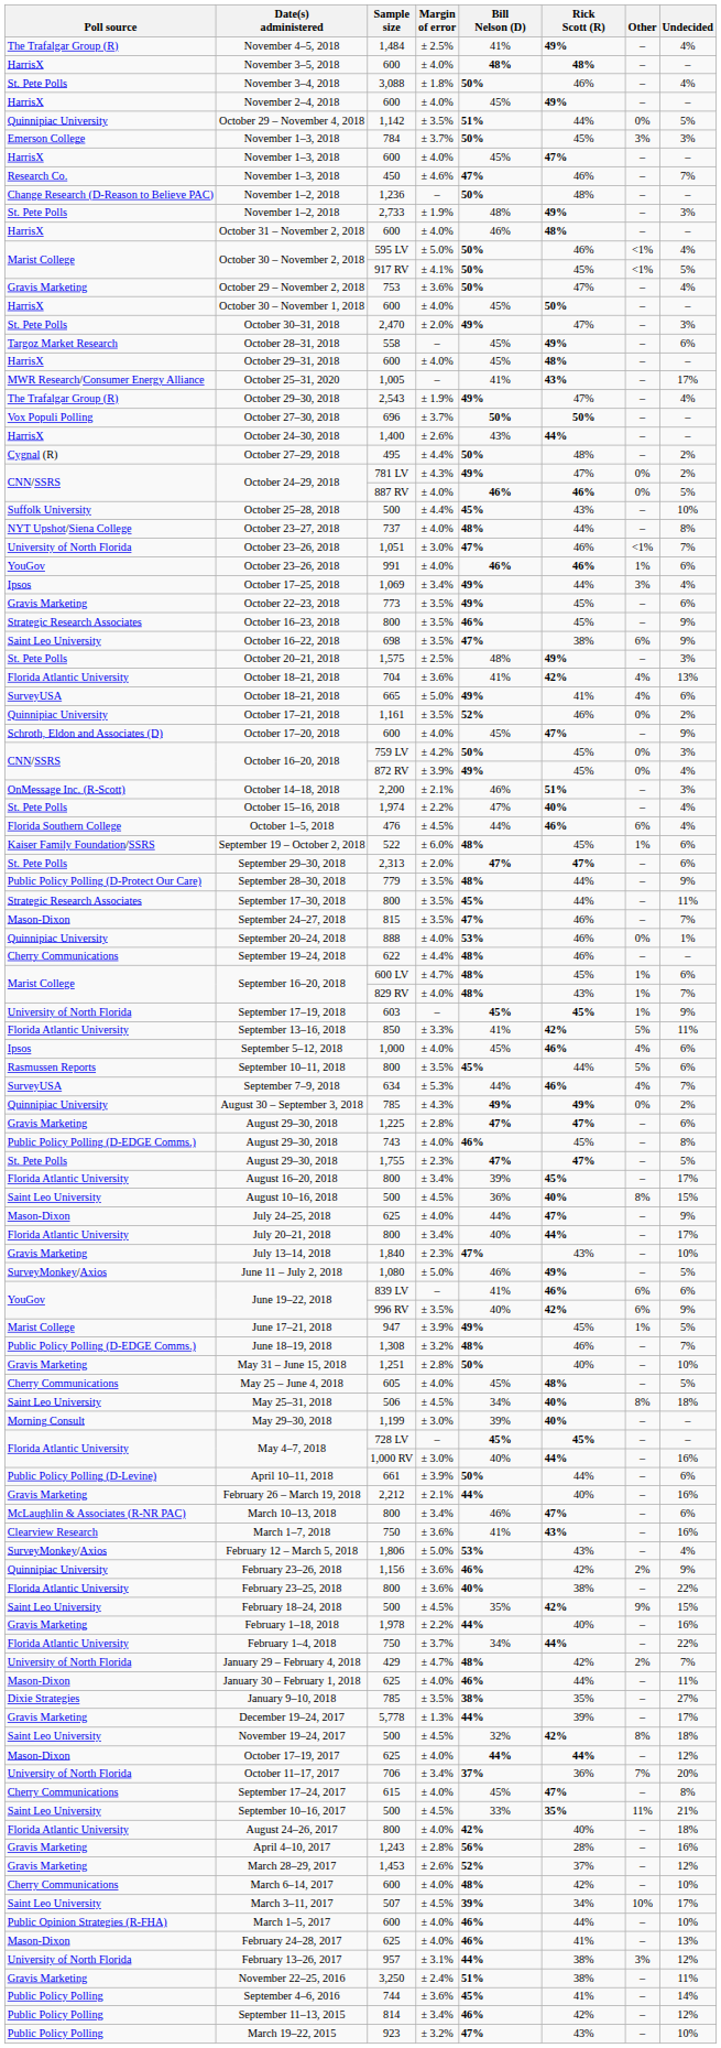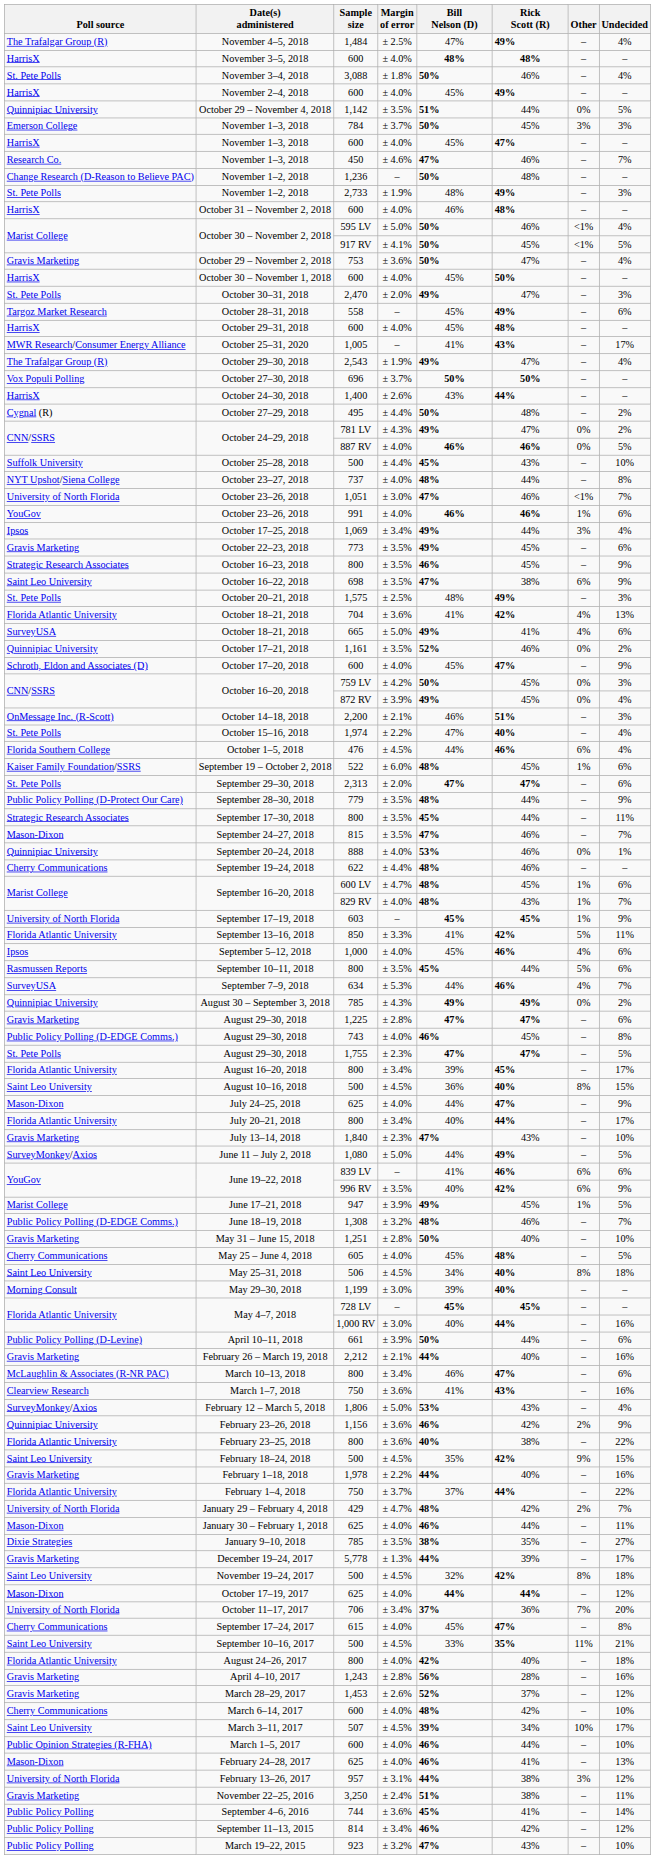November 4–5, 2018 | Bill Nelson (D): 41% -> 47%
June 11 – July 2, 2018 | Bill Nelson (D): 46% -> 44%
February 1–4, 2018 | Bill Nelson (D): 34% -> 37%
